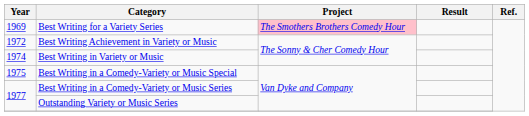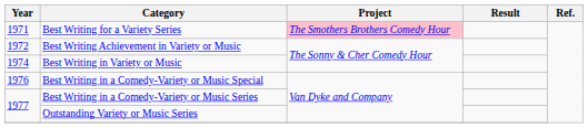Best Writing for a Variety Series | Year: 1969 -> 1971
Best Writing in a Comedy-Variety or Music Special | Year: 1975 -> 1976
